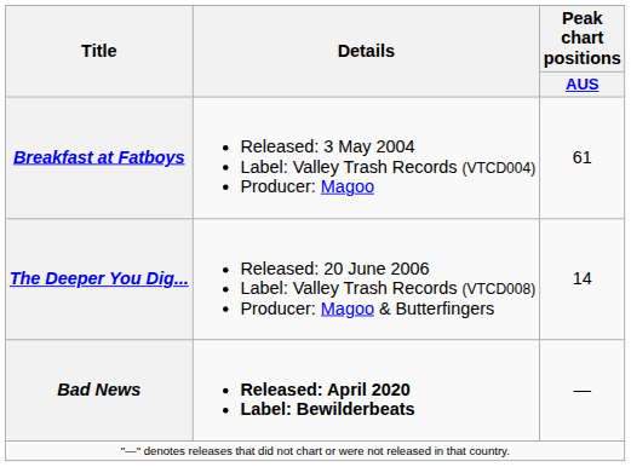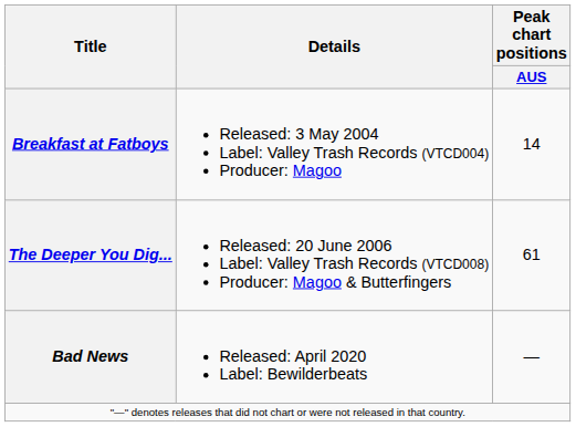Breakfast at Fatboys | Peak chart positions / AUS: 61 -> 14
The Deeper You Dig... | Peak chart positions / AUS: 14 -> 61
Bad News | Details: bold -> normal
